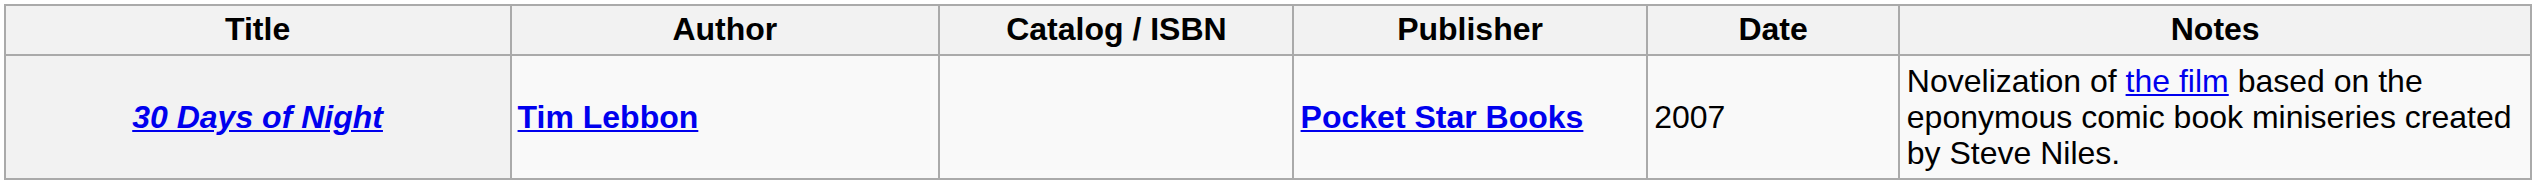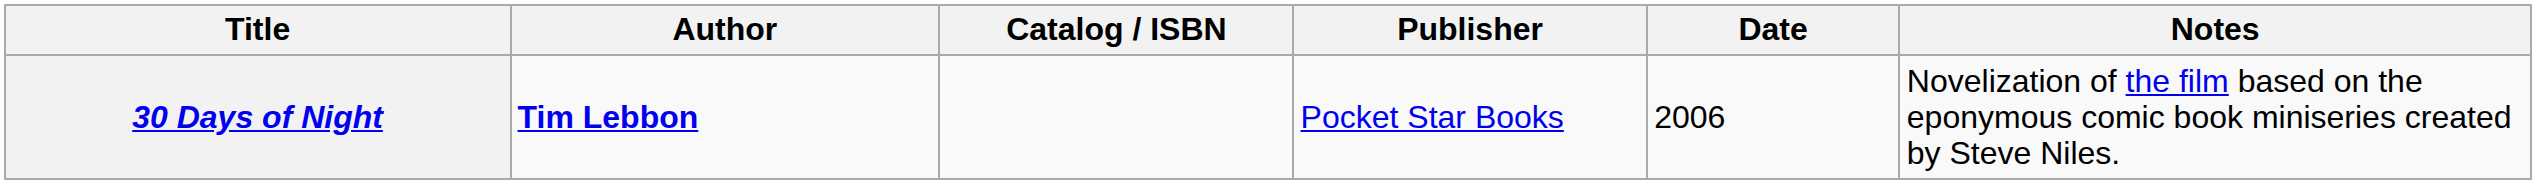30 Days of Night | Publisher: bold -> normal
30 Days of Night | Date: 2007 -> 2006
